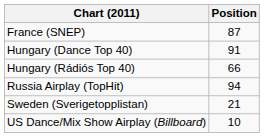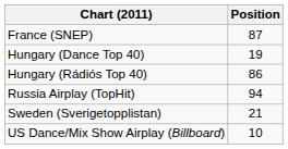Hungary (Dance Top 40) | Position: 91 -> 19
Hungary (Rádiós Top 40) | Position: 66 -> 86
